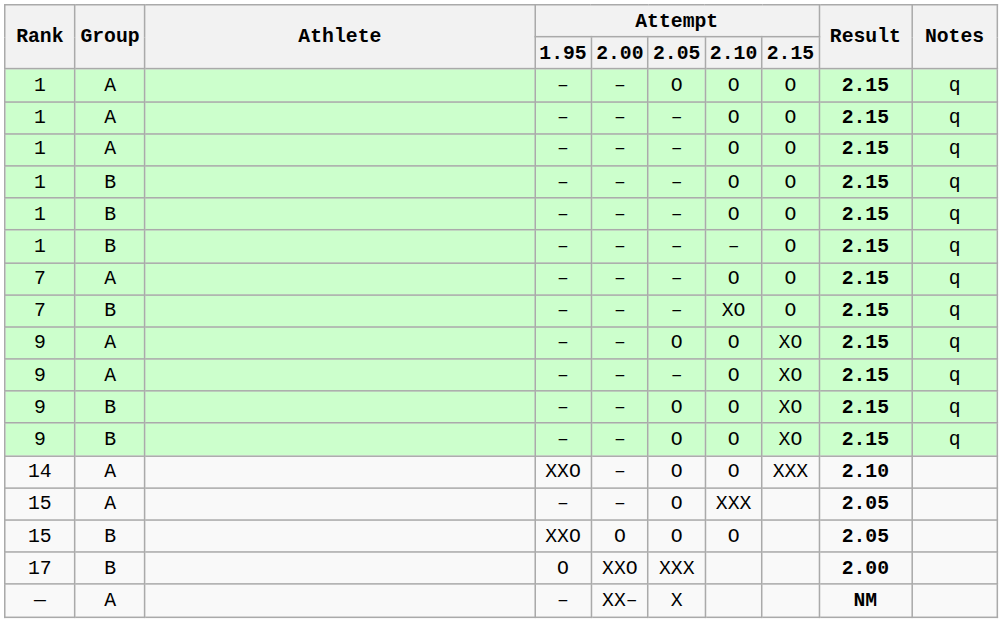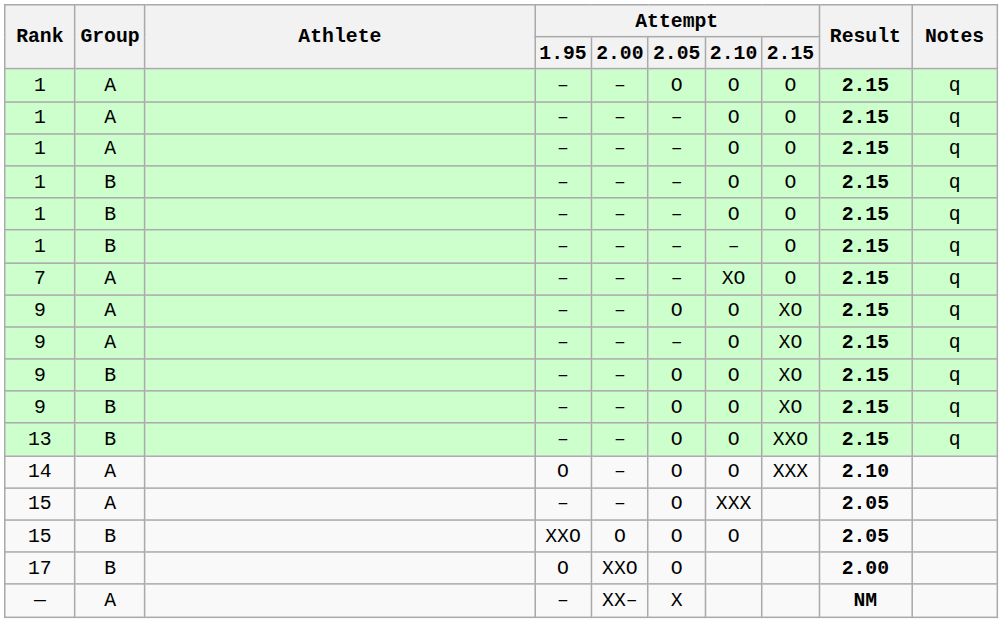7 / A | Attempt / 2.10: O -> XO
- row: 7 | B | – | – | – | XO | O | 2.15 | q
+ row: 13 | B | – | – | O | O | XXO | 2.15 | q
14 | Attempt / 1.95: XXO -> O
17 | Attempt / 2.05: XXX -> O
